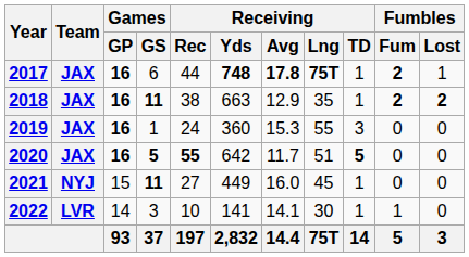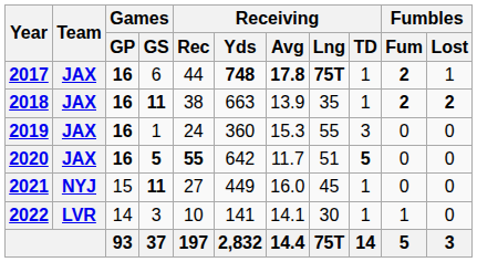2018 | Receiving / Avg: 12.9 -> 13.9
